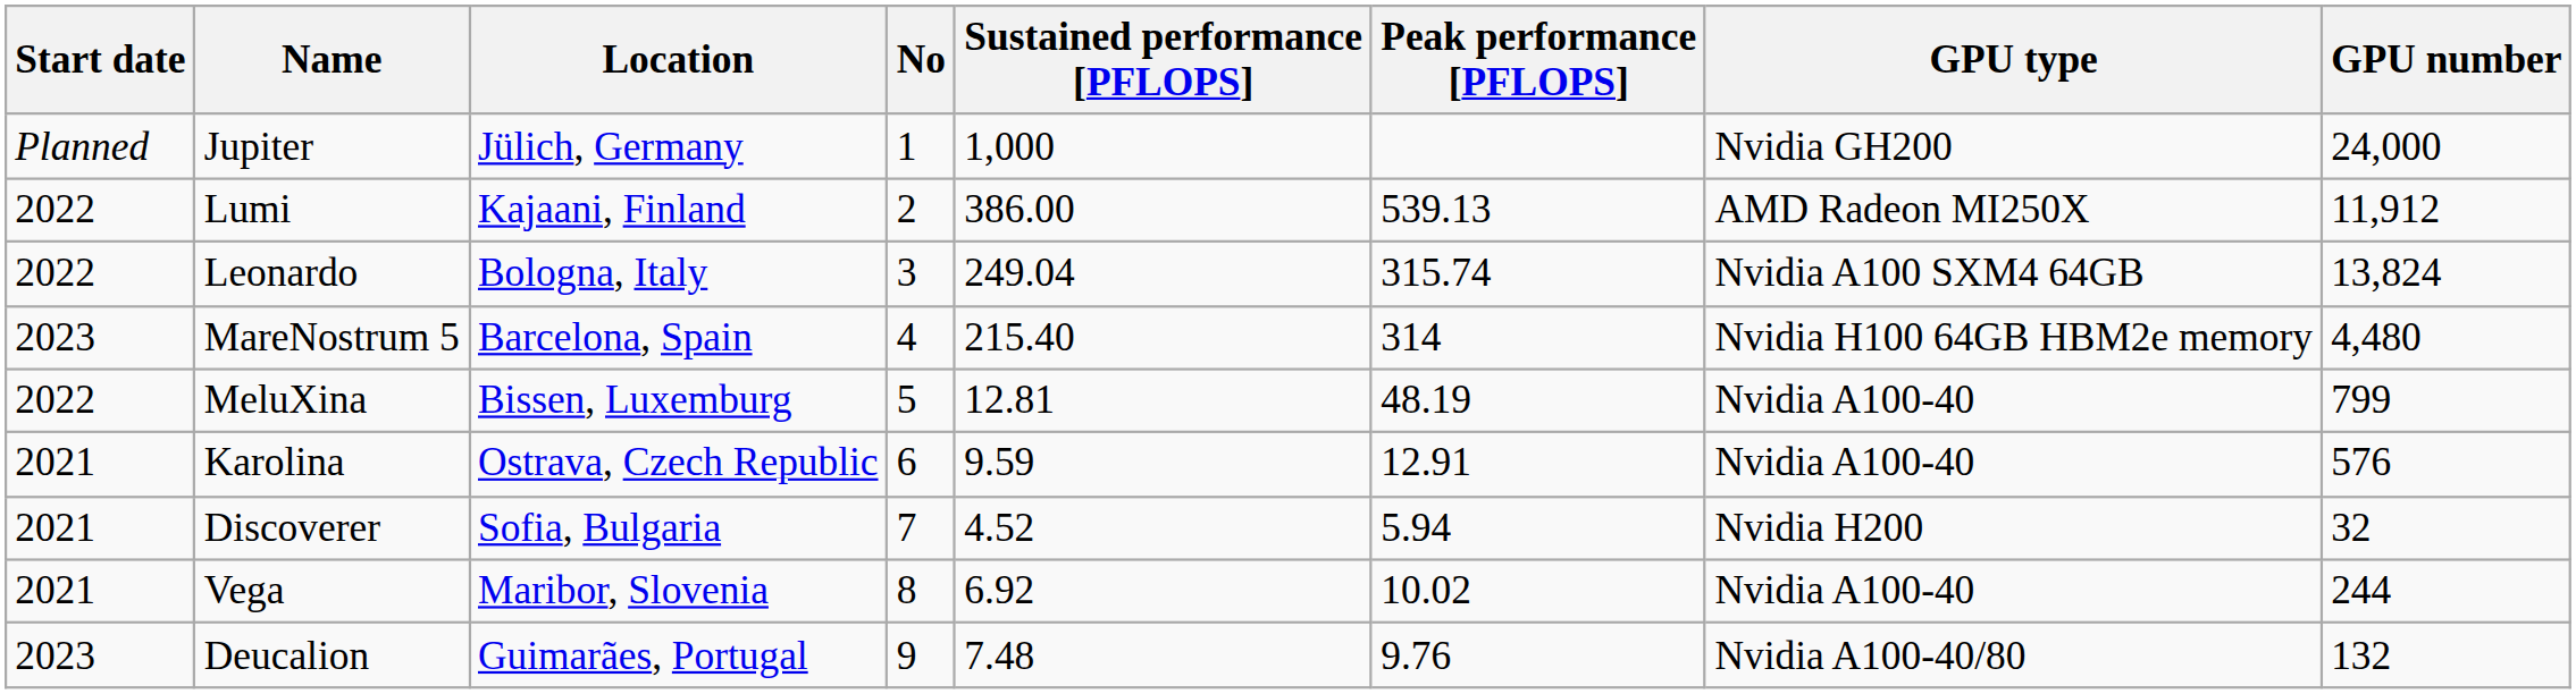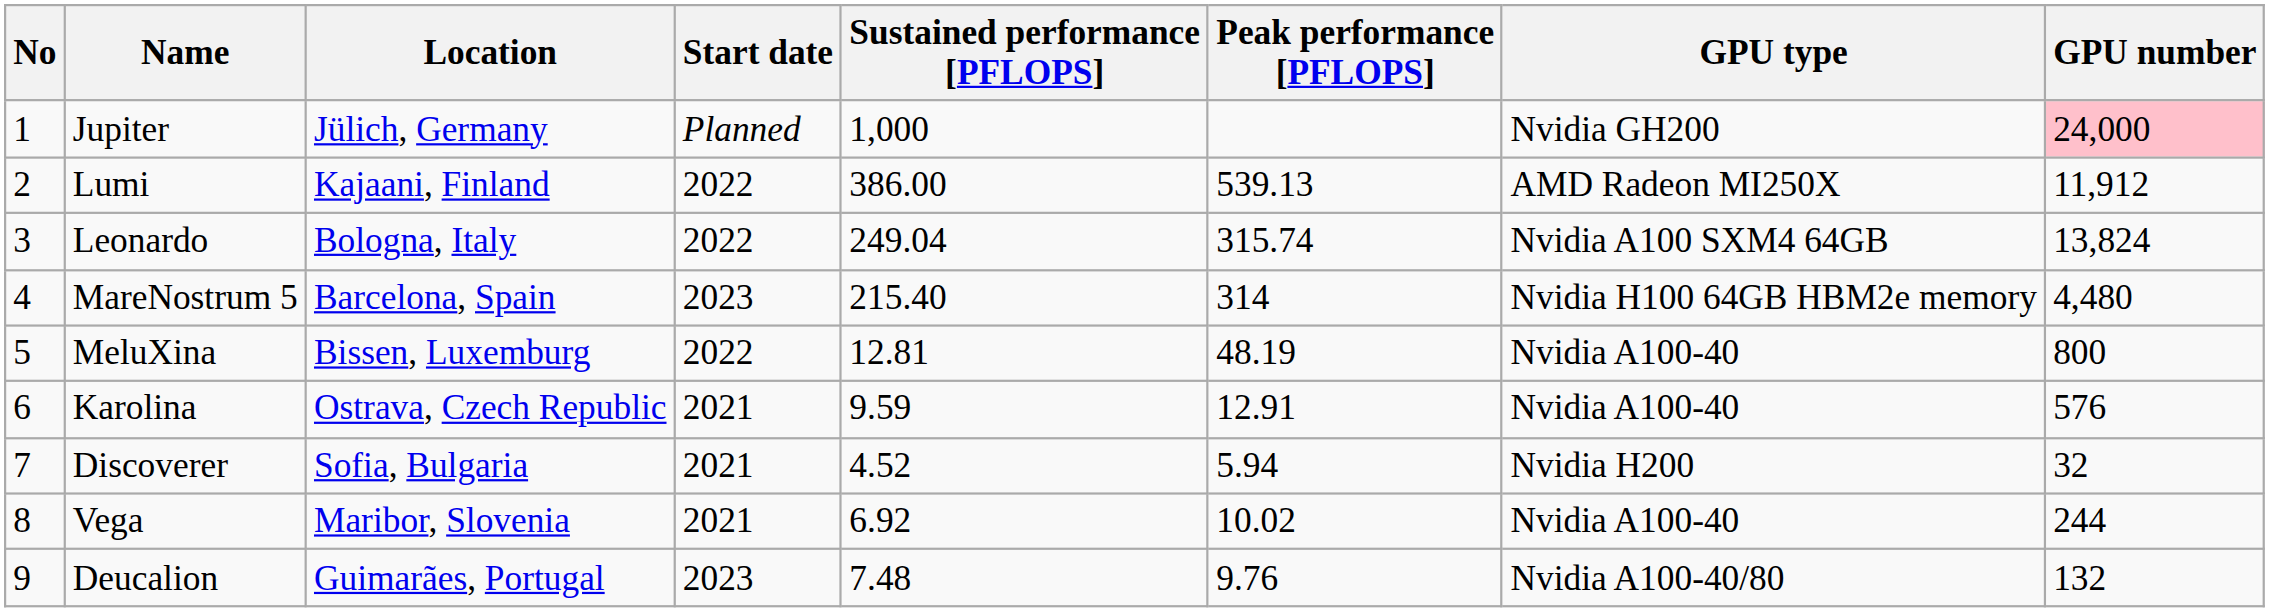columns swapped: No <-> Start date
Jupiter | GPU number: no background -> pink background
MeluXina | GPU number: 799 -> 800
